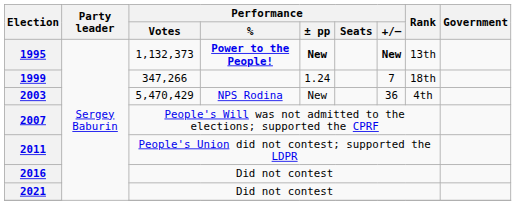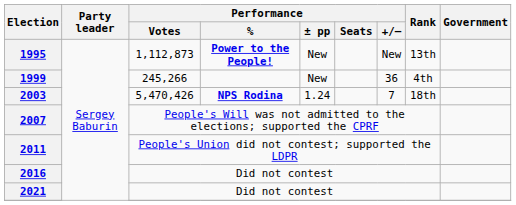1995 | Performance / Votes: 1,132,373 -> 1,112,873
1995 | Performance / ± pp: bold -> normal
1995 | Performance / +/–: bold -> normal
1999 | Performance / Votes: 347,266 -> 245,266
1999 | Performance / ± pp: 1.24 -> New
1999 | Performance / +/–: 7 -> 36
1999 | Rank: 18th -> 4th
2003 | Performance / Votes: 5,470,429 -> 5,470,426
2003 | Performance / %: normal -> bold
2003 | Performance / ± pp: New -> 1.24
2003 | Performance / +/–: 36 -> 7
2003 | Rank: 4th -> 18th
